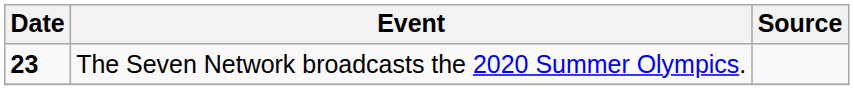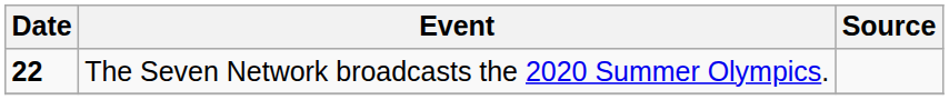The Seven Network broadcasts the 2020 Summer Olympics. | Date: 23 -> 22
